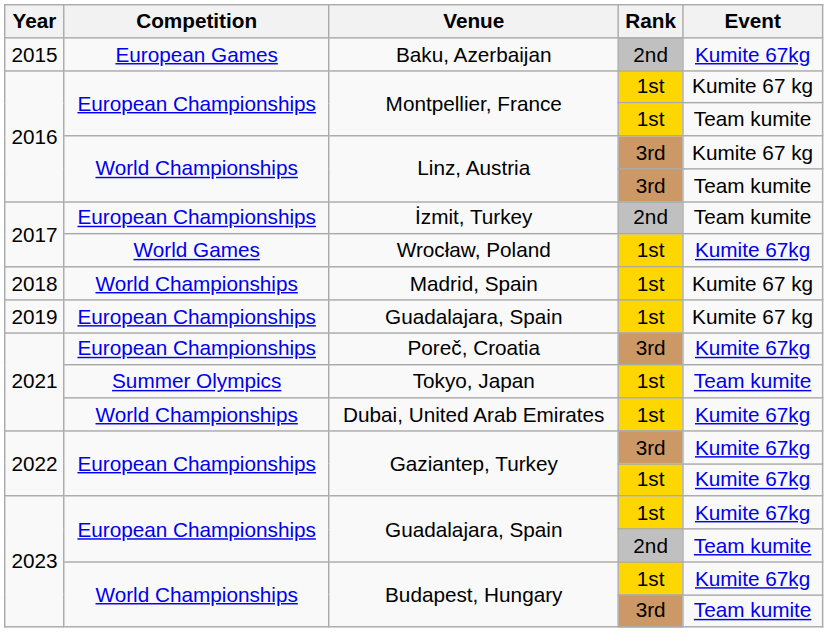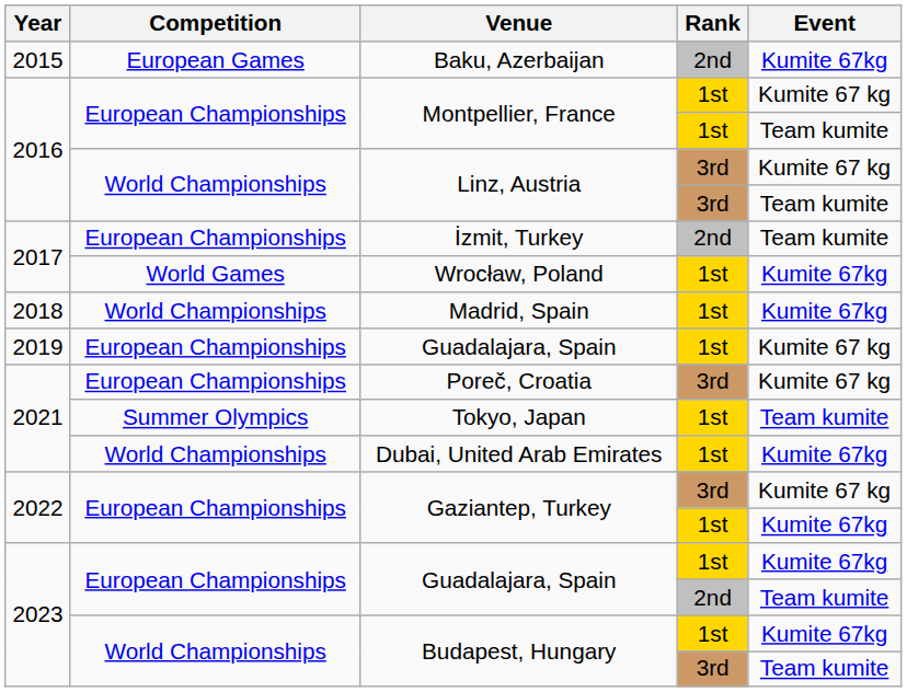Madrid, Spain | Event: Kumite 67 kg -> Kumite 67kg
Poreč, Croatia | Event: Kumite 67kg -> Kumite 67 kg
Gaziantep, Turkey / 3rd | Event: Kumite 67kg -> Kumite 67 kg
